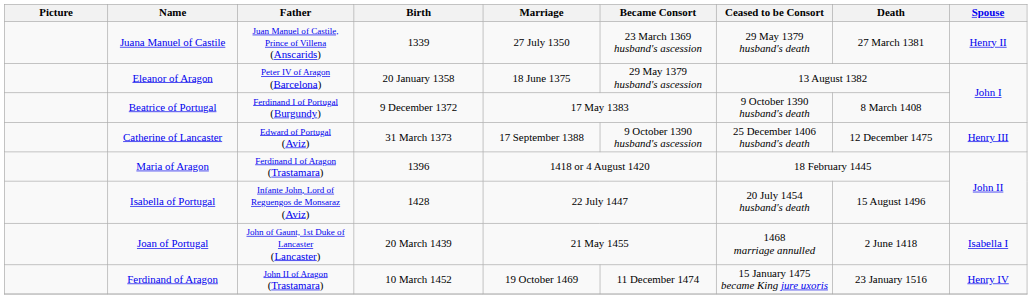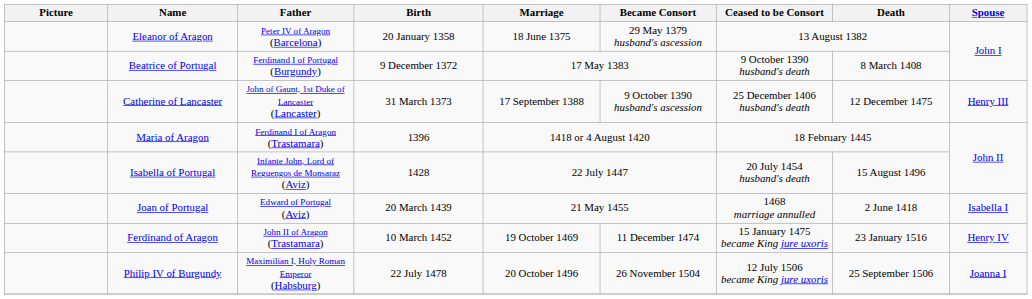- row: Juana Manuel of Castile | Juan Manuel of Castile, Prince of Villena (Anscarids) | 1339 | 27 July 1350 | 23 March 1369 husband's ascession | 29 May 1379 husband's death | 27 March 1381 | Henry II
Catherine of Lancaster | Father: Edward of Portugal (Aviz) -> John of Gaunt, 1st Duke of Lancaster (Lancaster)
Joan of Portugal | Father: John of Gaunt, 1st Duke of Lancaster (Lancaster) -> Edward of Portugal (Aviz)
+ row: Philip IV of Burgundy | Maximilian I, Holy Roman Emperor (Habsburg) | 22 July 1478 | 20 October 1496 | 26 November 1504 | 12 July 1506 became King jure uxoris | 25 September 1506 | Joanna I
